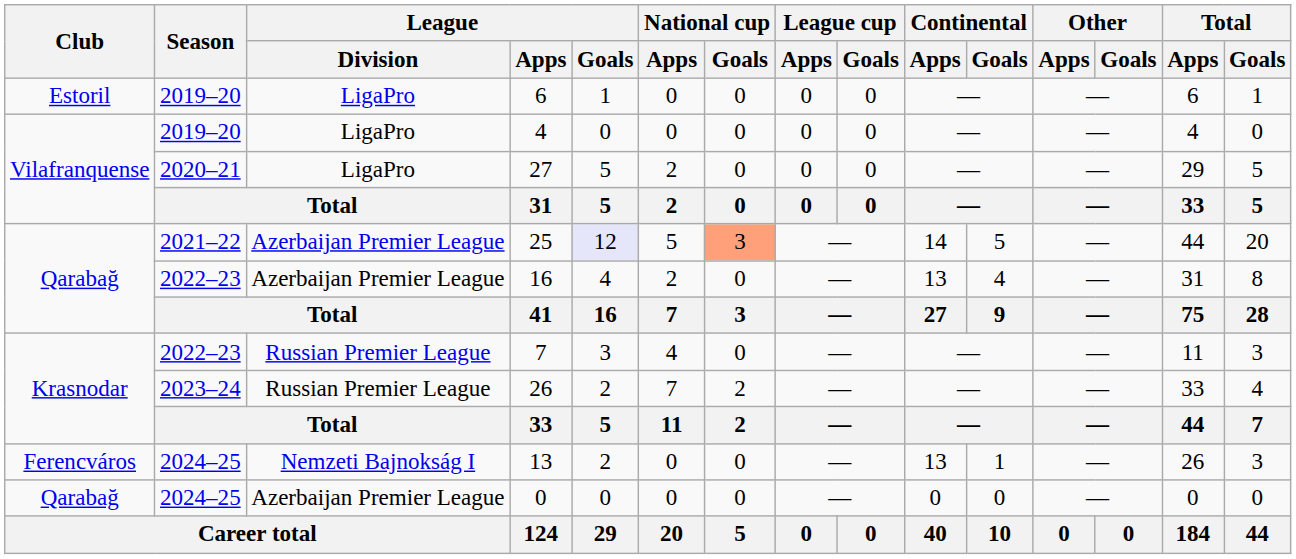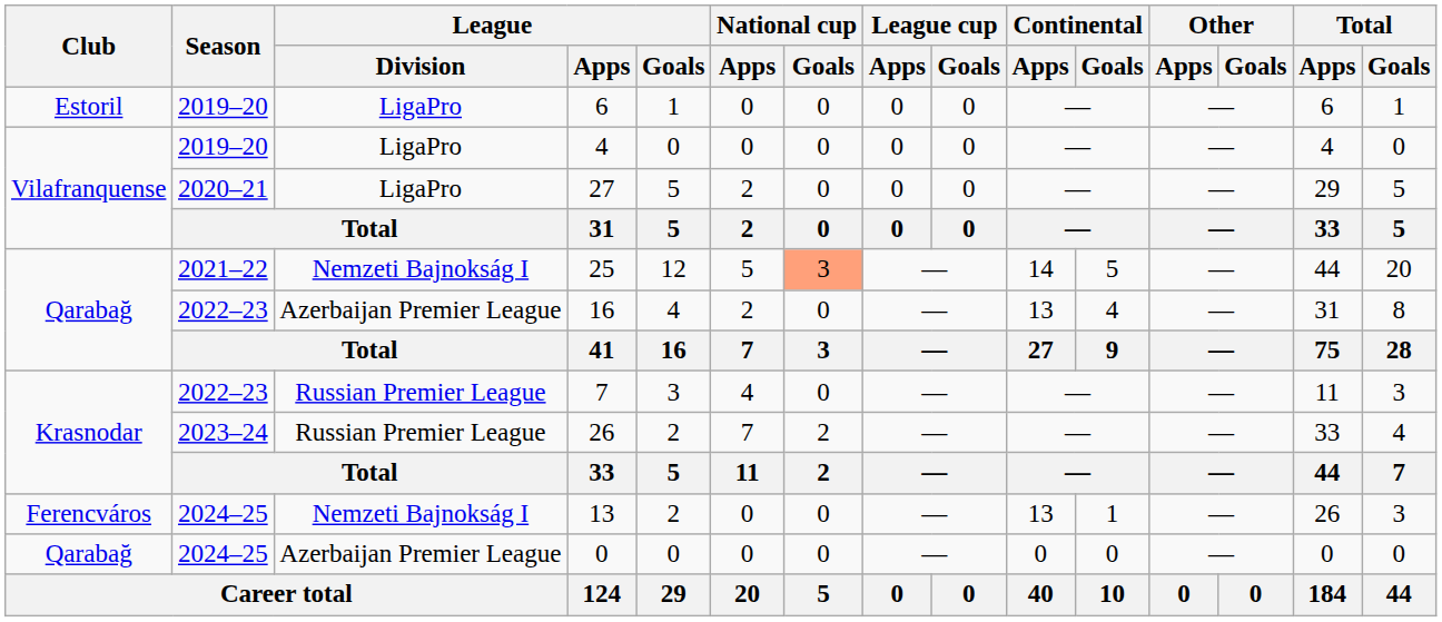25 | League / Division: Azerbaijan Premier League -> Nemzeti Bajnokság I
25 | League / Goals: lavender background -> no background
